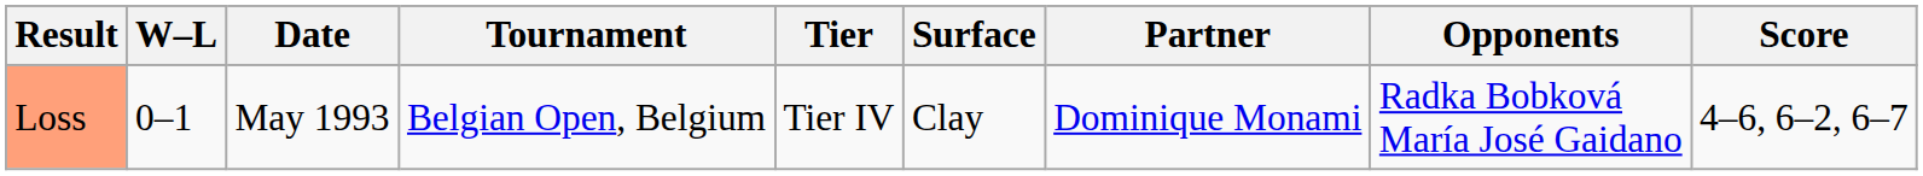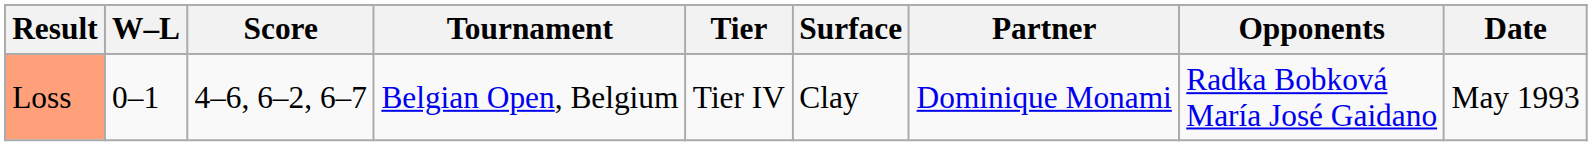columns swapped: Date <-> Score
